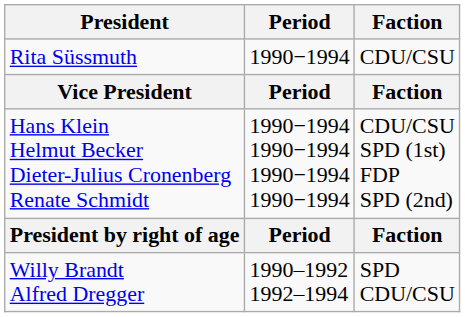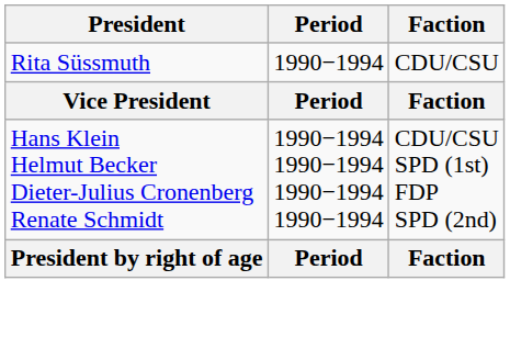- row: Willy Brandt Alfred Dregger | 1990–1992 1992–1994 | SPD CDU/CSU
